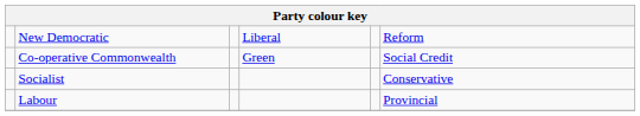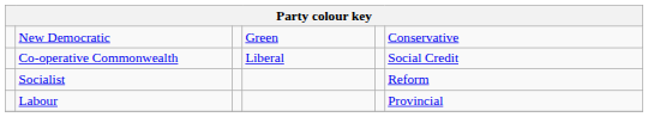New Democratic | column 4: Liberal -> Green
New Democratic | column 6: Reform -> Conservative
Co-operative Commonwealth | column 4: Green -> Liberal
Socialist | column 6: Conservative -> Reform
